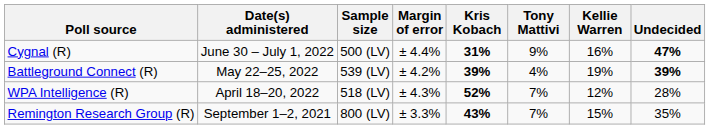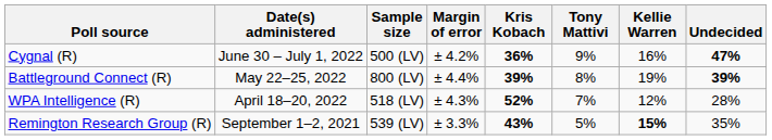Cygnal (R) | Margin of error: ± 4.4% -> ± 4.2%
Cygnal (R) | Kris Kobach: 31% -> 36%
Battleground Connect (R) | Sample size: 539 (LV) -> 800 (LV)
Battleground Connect (R) | Margin of error: ± 4.2% -> ± 4.4%
Battleground Connect (R) | Tony Mattivi: 4% -> 8%
Remington Research Group (R) | Sample size: 800 (LV) -> 539 (LV)
Remington Research Group (R) | Tony Mattivi: 7% -> 5%
Remington Research Group (R) | Kellie Warren: normal -> bold
